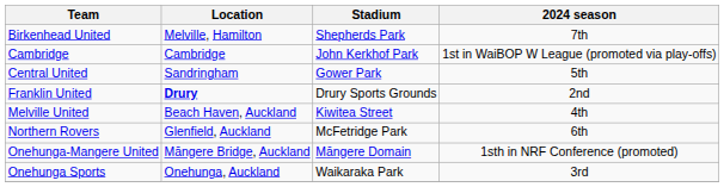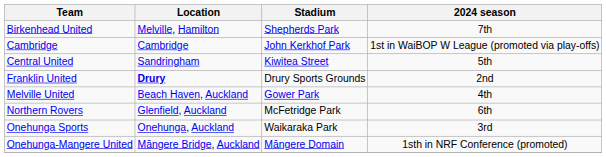Central United | Stadium: Gower Park -> Kiwitea Street
Melville United | Stadium: Kiwitea Street -> Gower Park
rows swapped: Onehunga-Mangere United <-> Onehunga Sports
